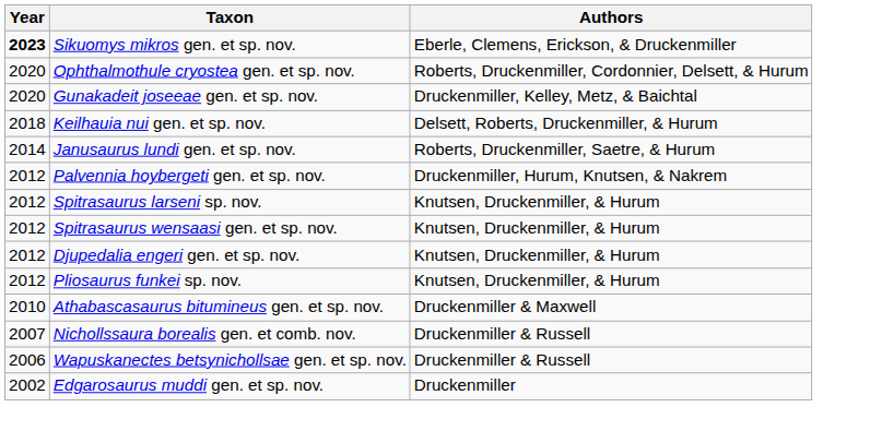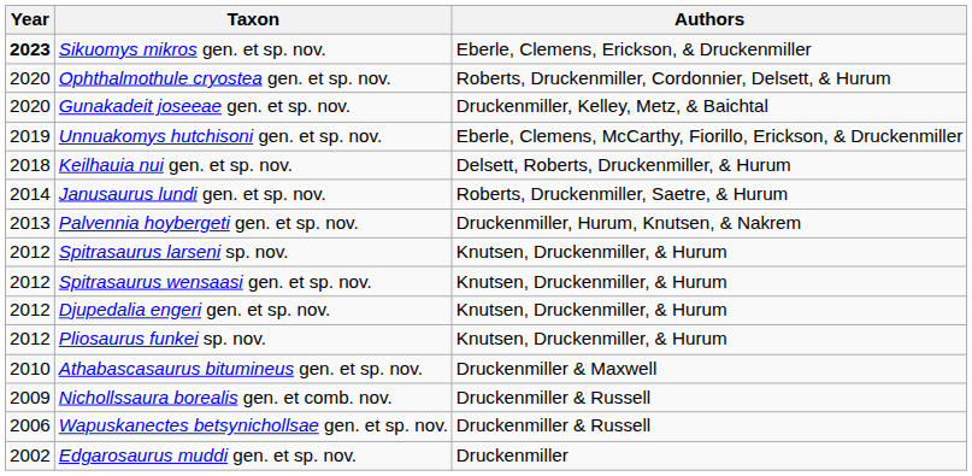+ row: 2019 | Unnuakomys hutchisoni gen. et sp. nov. | Eberle, Clemens, McCarthy, Fiorillo, Erickson, & Druckenmiller
Palvennia hoybergeti gen. et sp. nov. | Year: 2012 -> 2013
Nichollssaura borealis gen. et comb. nov. | Year: 2007 -> 2009
